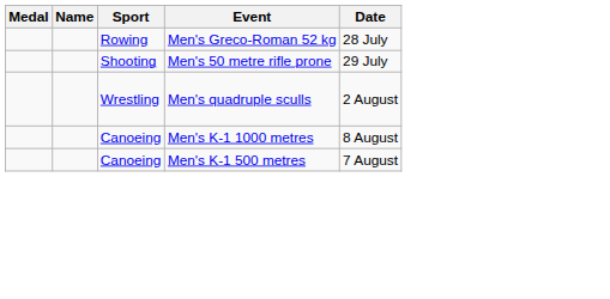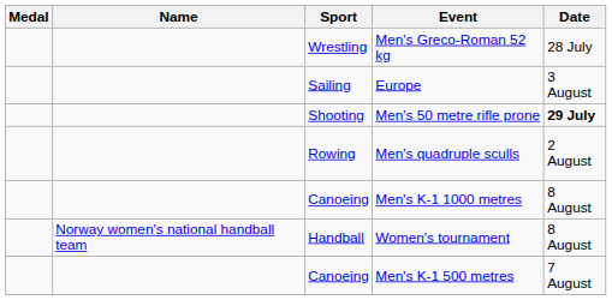Men's Greco-Roman 52 kg | Sport: Rowing -> Wrestling
+ row: Sailing | Europe | 3 August
Men's 50 metre rifle prone | Date: normal -> bold
Men's quadruple sculls | Sport: Wrestling -> Rowing
+ row: Norway women's national handball team | Handball | Women's tournament | 8 August
